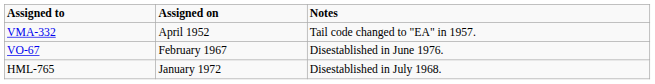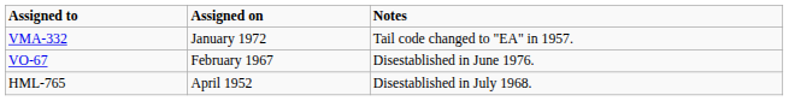VMA-332 | Assigned on: April 1952 -> January 1972
HML-765 | Assigned on: January 1972 -> April 1952
